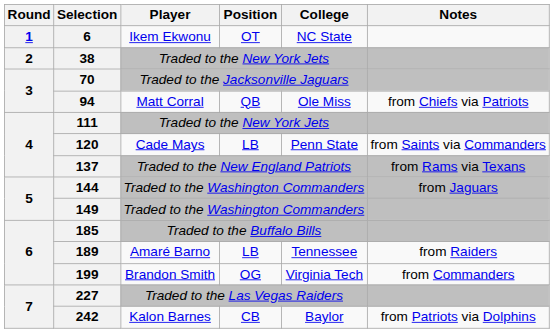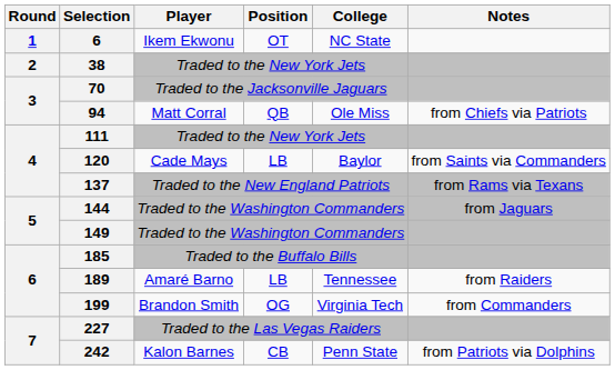120 | College: Penn State -> Baylor
242 | College: Baylor -> Penn State
